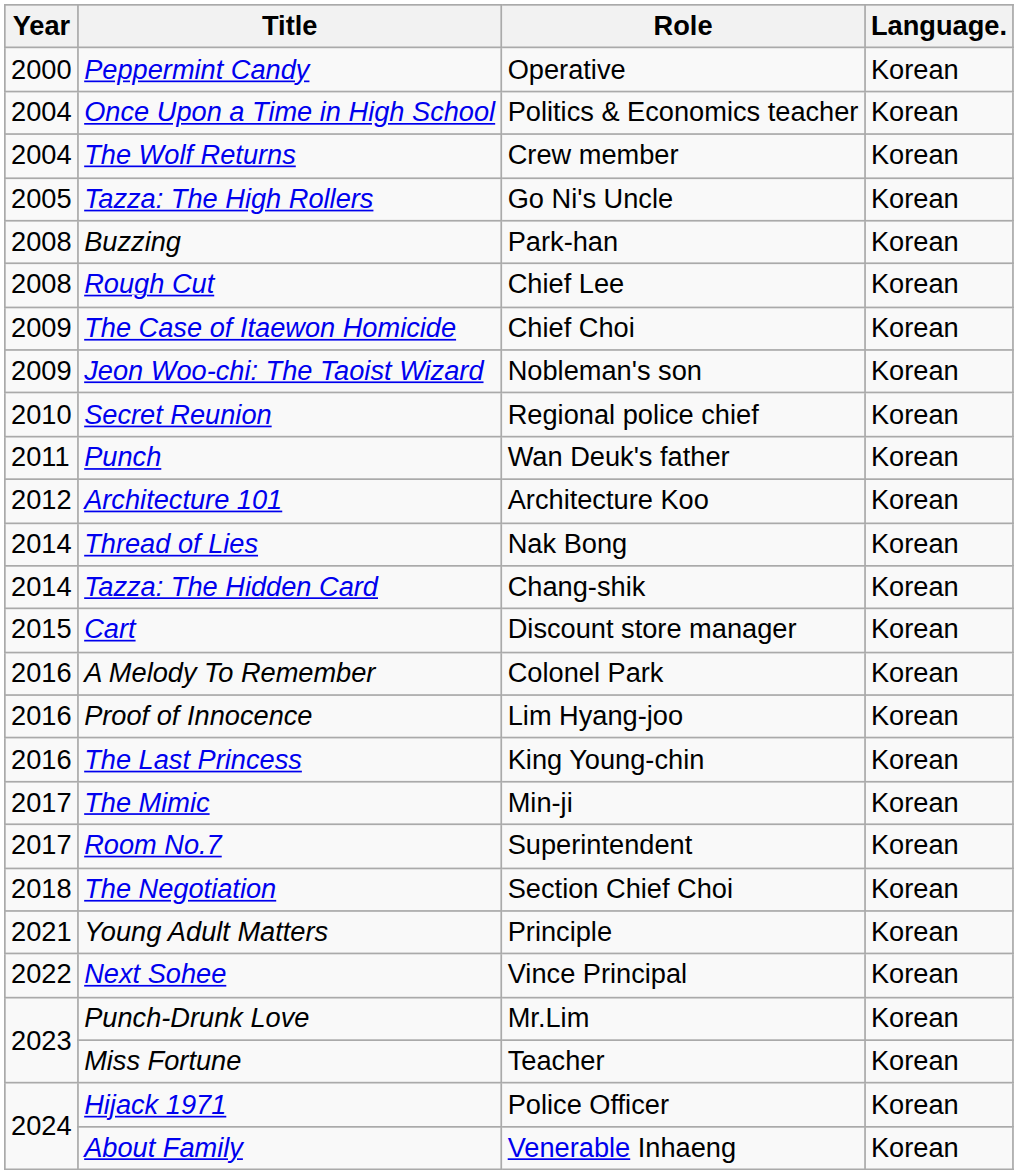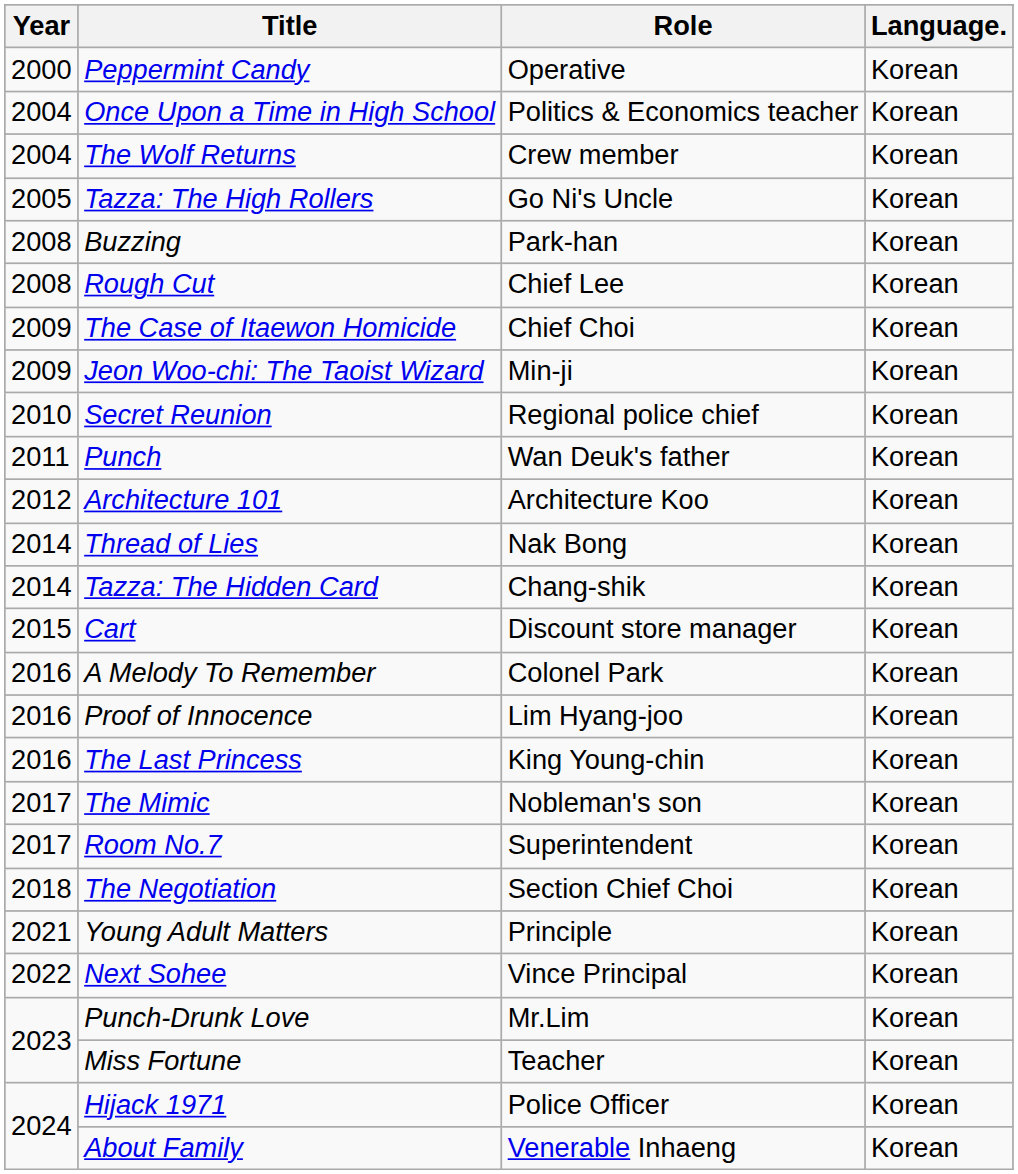Jeon Woo-chi: The Taoist Wizard | Role: Nobleman's son -> Min-ji
The Mimic | Role: Min-ji -> Nobleman's son
